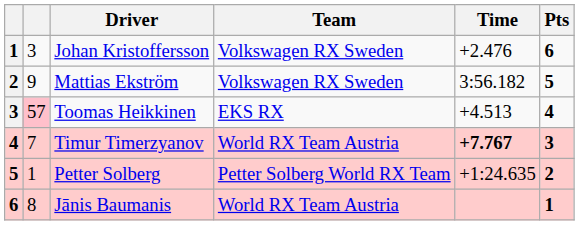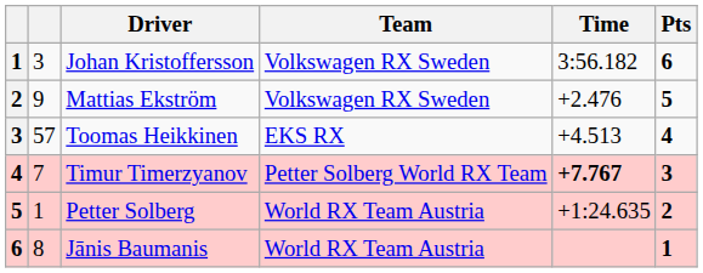Johan Kristoffersson | Time: +2.476 -> 3:56.182
Mattias Ekström | Time: 3:56.182 -> +2.476
Toomas Heikkinen | column 2: pink background -> no background
Timur Timerzyanov | Team: World RX Team Austria -> Petter Solberg World RX Team
Petter Solberg | Team: Petter Solberg World RX Team -> World RX Team Austria
